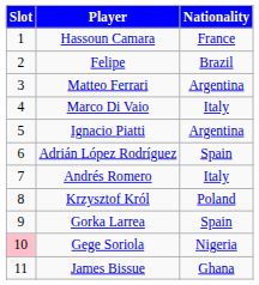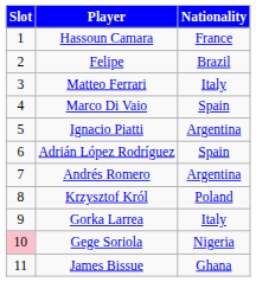Matteo Ferrari | Nationality: Argentina -> Italy
Marco Di Vaio | Nationality: Italy -> Spain
Andrés Romero | Nationality: Italy -> Argentina
Gorka Larrea | Nationality: Spain -> Italy
